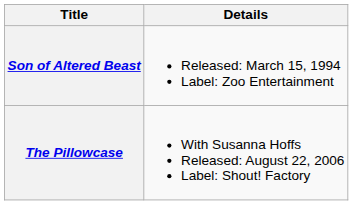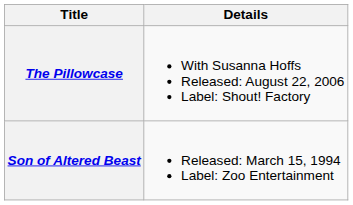rows swapped: Son of Altered Beast <-> The Pillowcase
